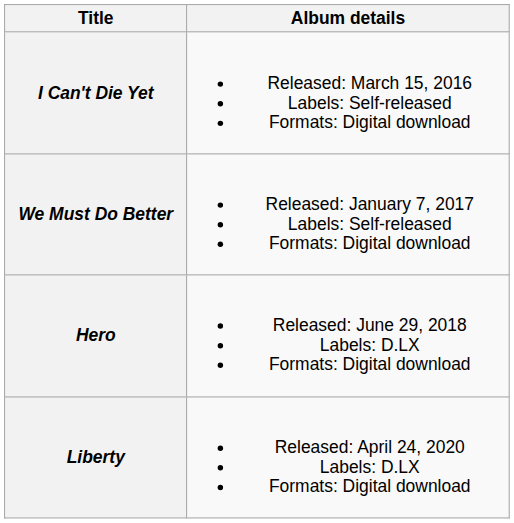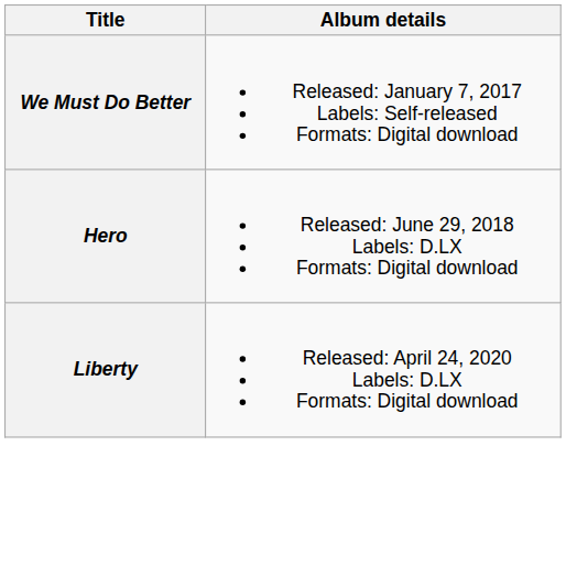- row: I Can't Die Yet | Released: March 15, 2016 Labels: Self-released Formats: Digital download
